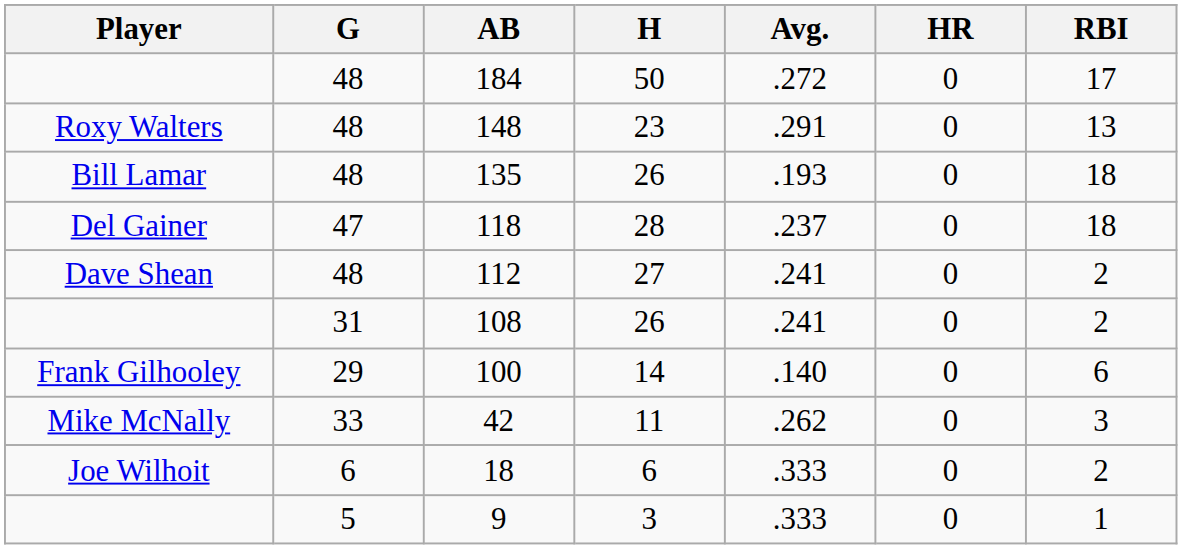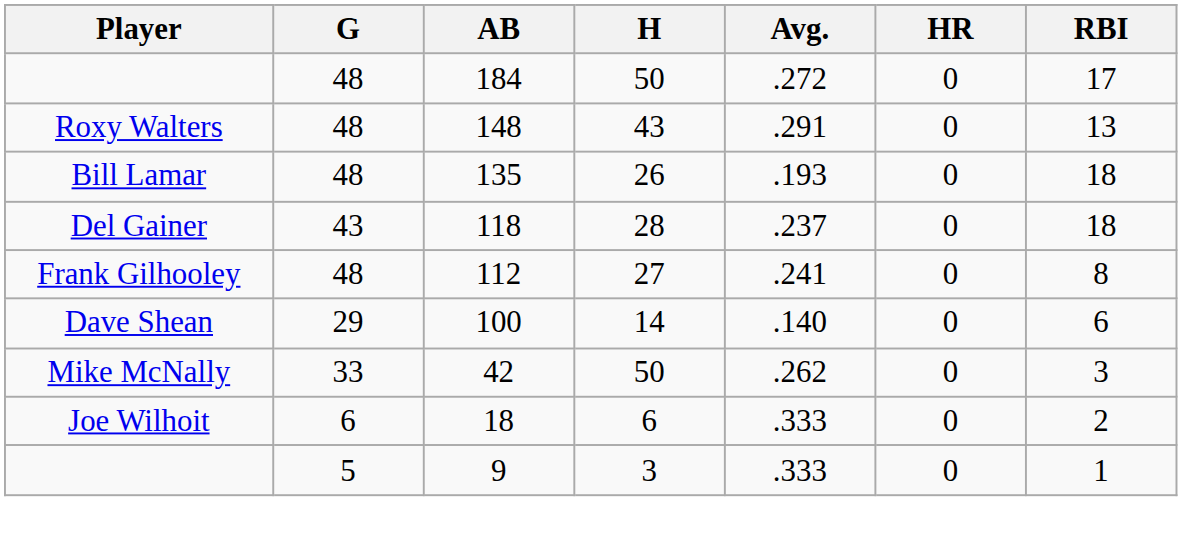148 | H: 23 -> 43
118 | G: 47 -> 43
112 | Player: Dave Shean -> Frank Gilhooley
112 | RBI: 2 -> 8
- row: 31 | 108 | 26 | .241 | 0 | 2
100 | Player: Frank Gilhooley -> Dave Shean
42 | H: 11 -> 50
